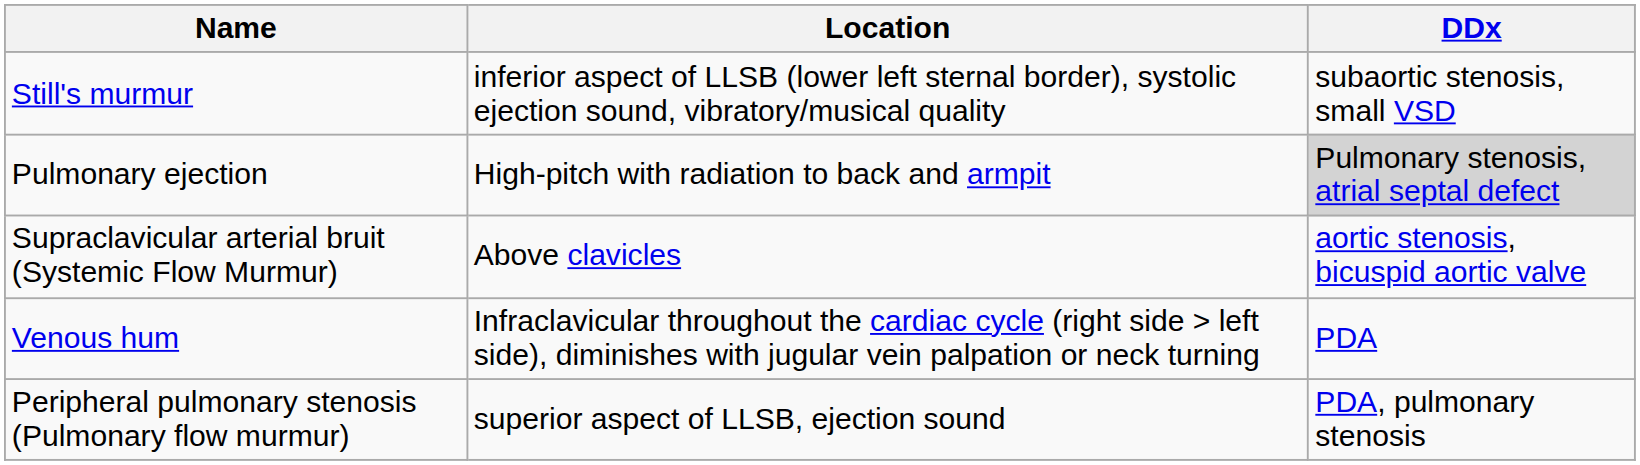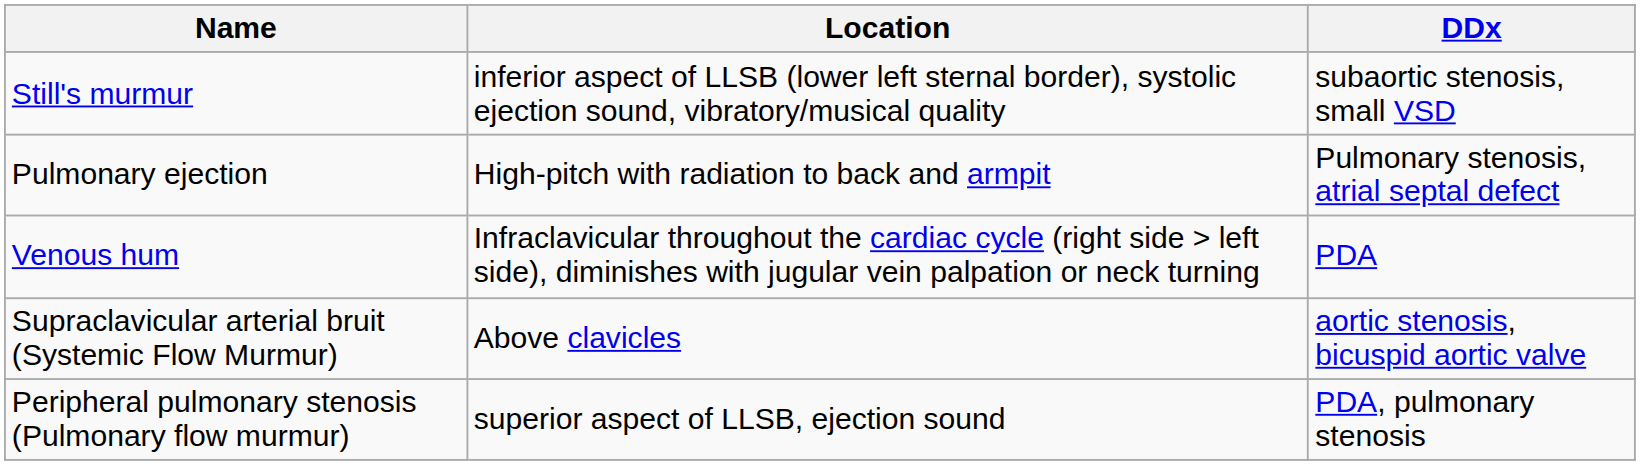Pulmonary ejection | DDx: lightgrey background -> no background
rows swapped: Venous hum <-> Supraclavicular arterial bruit (Systemic Flow Murmur)
